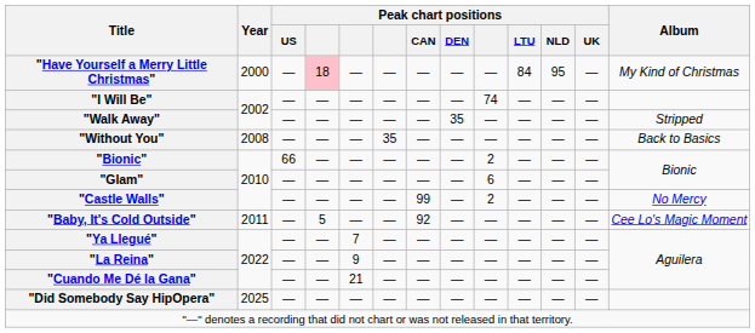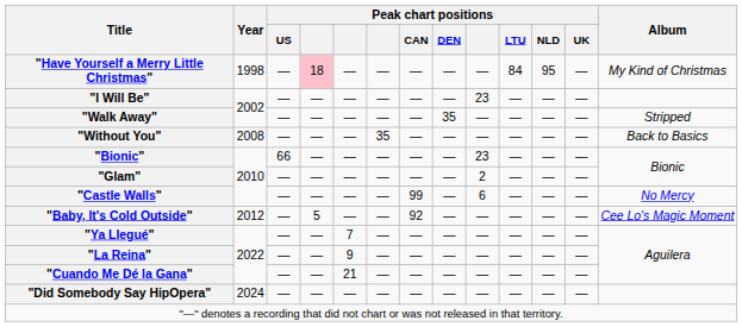"Have Yourself a Merry Little Christmas" | Year: 2000 -> 1998
"I Will Be" | column 9: 74 -> 23
"Bionic" | column 9: 2 -> 23
"Glam" | column 9: 6 -> 2
"Castle Walls" | column 9: 2 -> 6
"Baby, It's Cold Outside" | Year: 2011 -> 2012
"Did Somebody Say HipOpera" | Year: 2025 -> 2024
